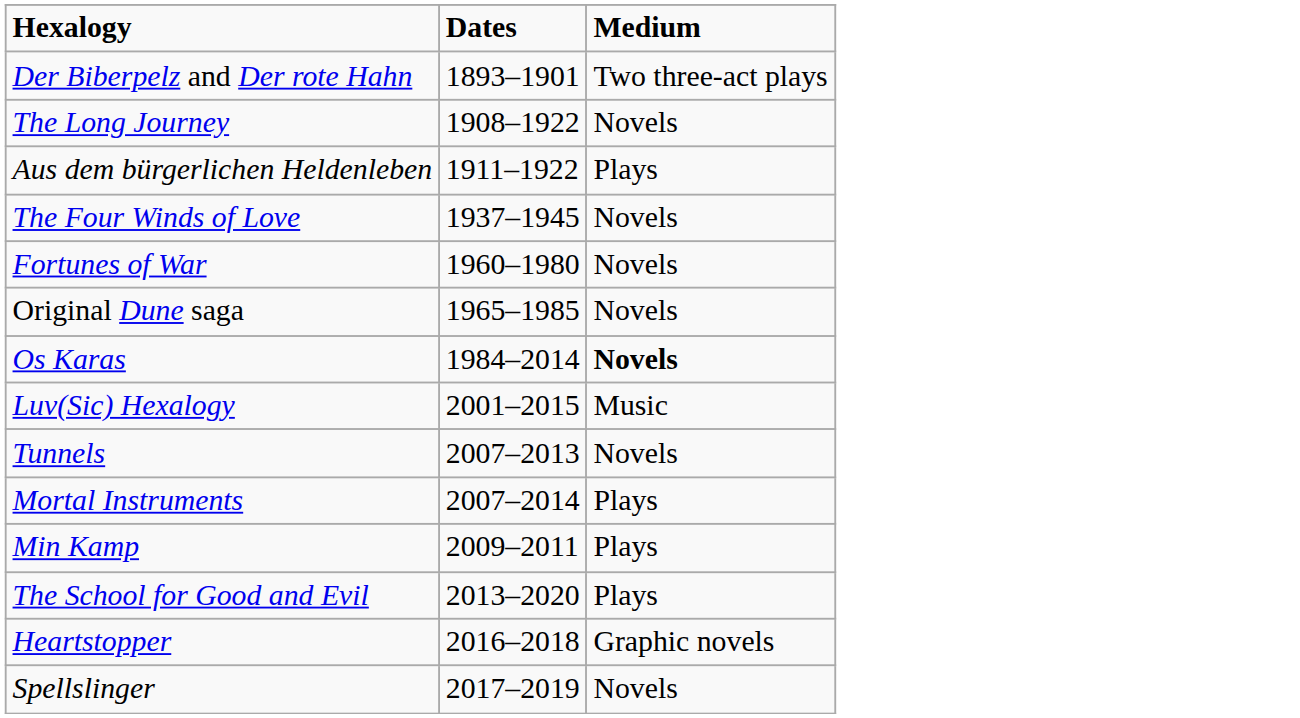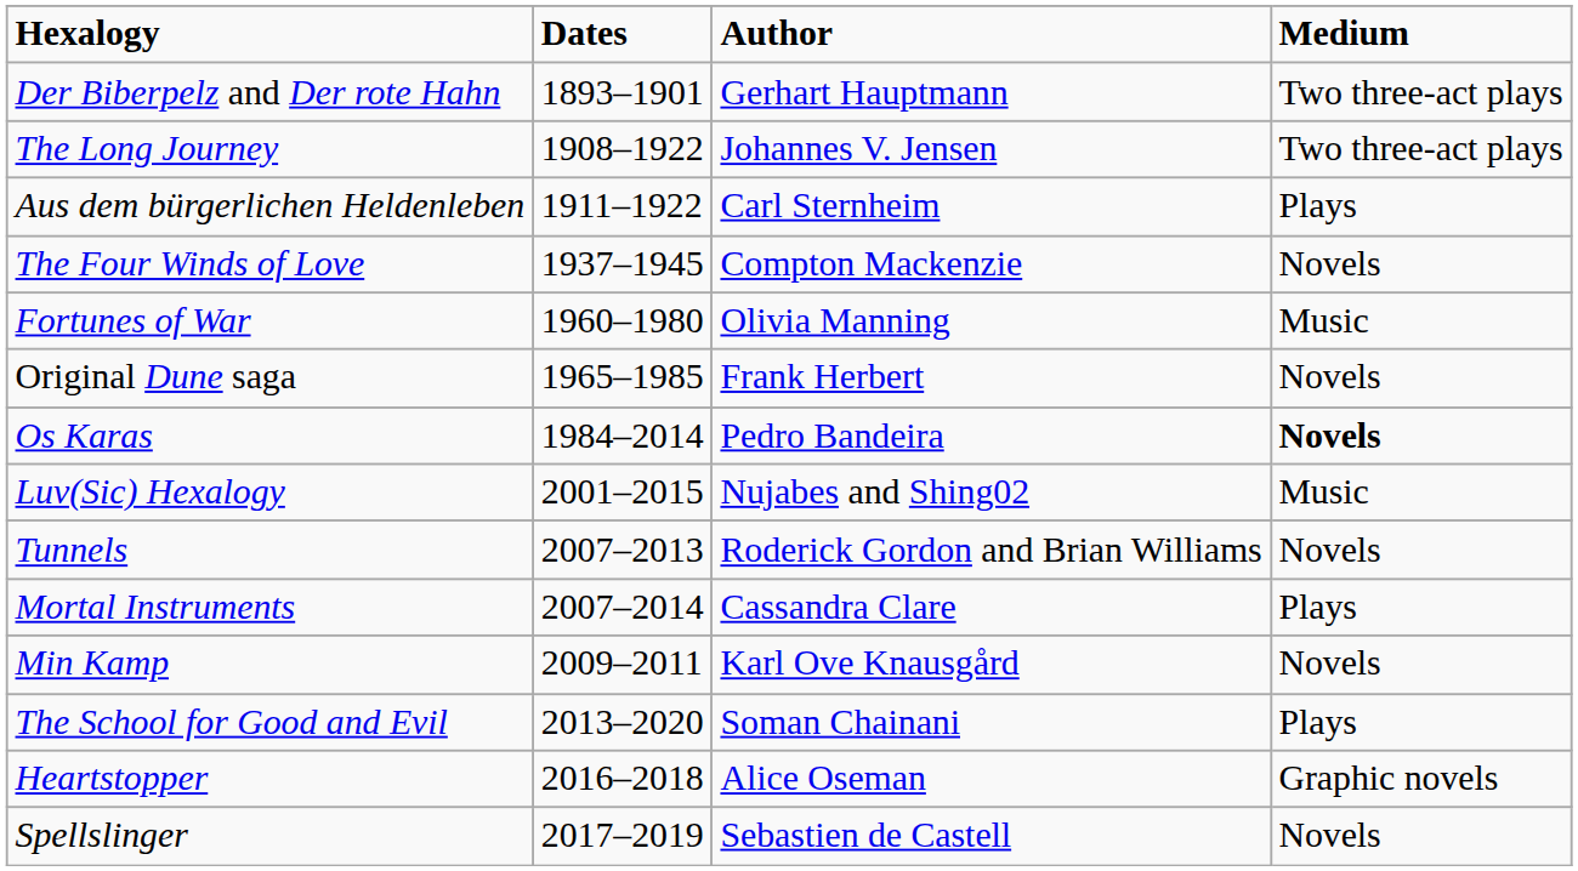+ column: Author | Gerhart Hauptmann | Johannes V. Jensen | Carl Sternheim | Compton Mackenzie | Olivia Manning | Frank Herbert | Pedro Bandeira | Nujabes and Shing02 | Roderick Gordon and Brian Williams | Cassandra Clare | Karl Ove Knausgård | Soman Chainani | Alice Oseman | Sebastien de Castell
The Long Journey | Medium: Novels -> Two three-act plays
Fortunes of War | Medium: Novels -> Music
Min Kamp | Medium: Plays -> Novels
